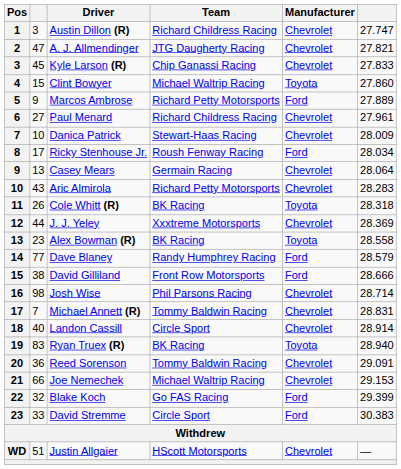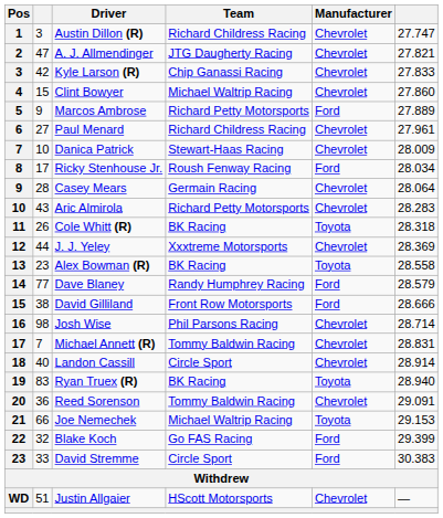Kyle Larson (R) | column 2: 45 -> 42
Clint Bowyer | Manufacturer: Toyota -> Chevrolet
Casey Mears | column 2: 13 -> 28
Joe Nemechek | Manufacturer: Chevrolet -> Toyota
